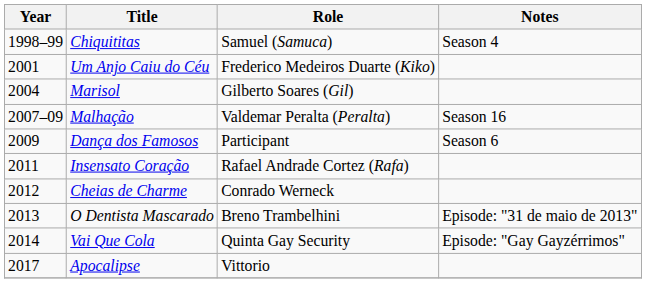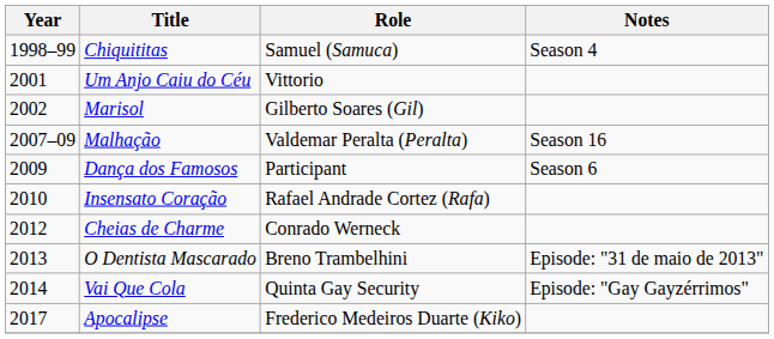Um Anjo Caiu do Céu | Role: Frederico Medeiros Duarte (Kiko) -> Vittorio
Marisol | Year: 2004 -> 2002
Insensato Coração | Year: 2011 -> 2010
Apocalipse | Role: Vittorio -> Frederico Medeiros Duarte (Kiko)
